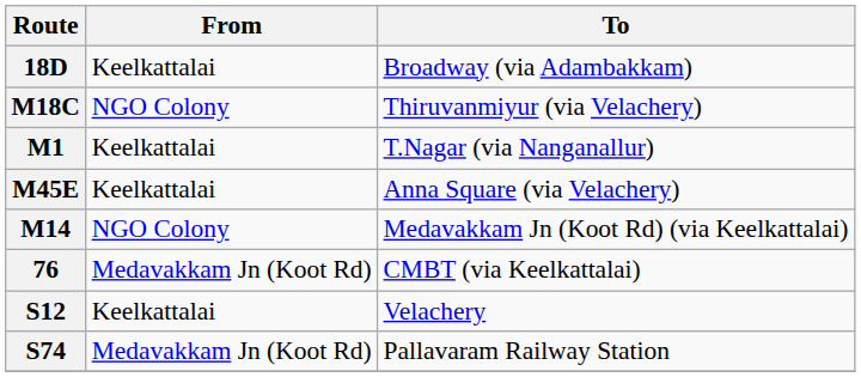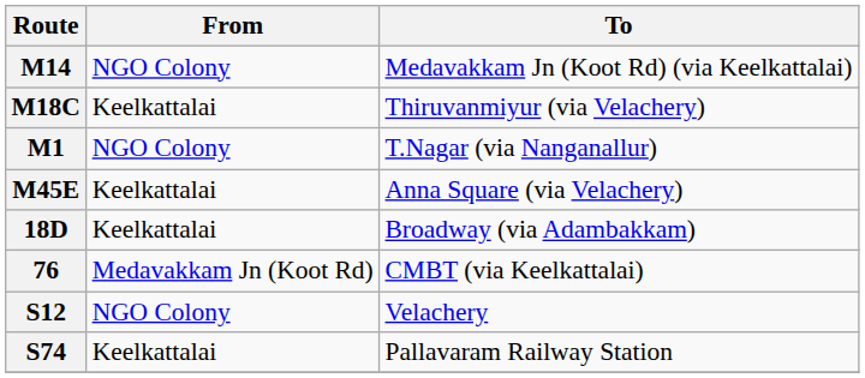rows swapped: M14 <-> 18D
M18C | From: NGO Colony -> Keelkattalai
M1 | From: Keelkattalai -> NGO Colony
S12 | From: Keelkattalai -> NGO Colony
S74 | From: Medavakkam Jn (Koot Rd) -> Keelkattalai
